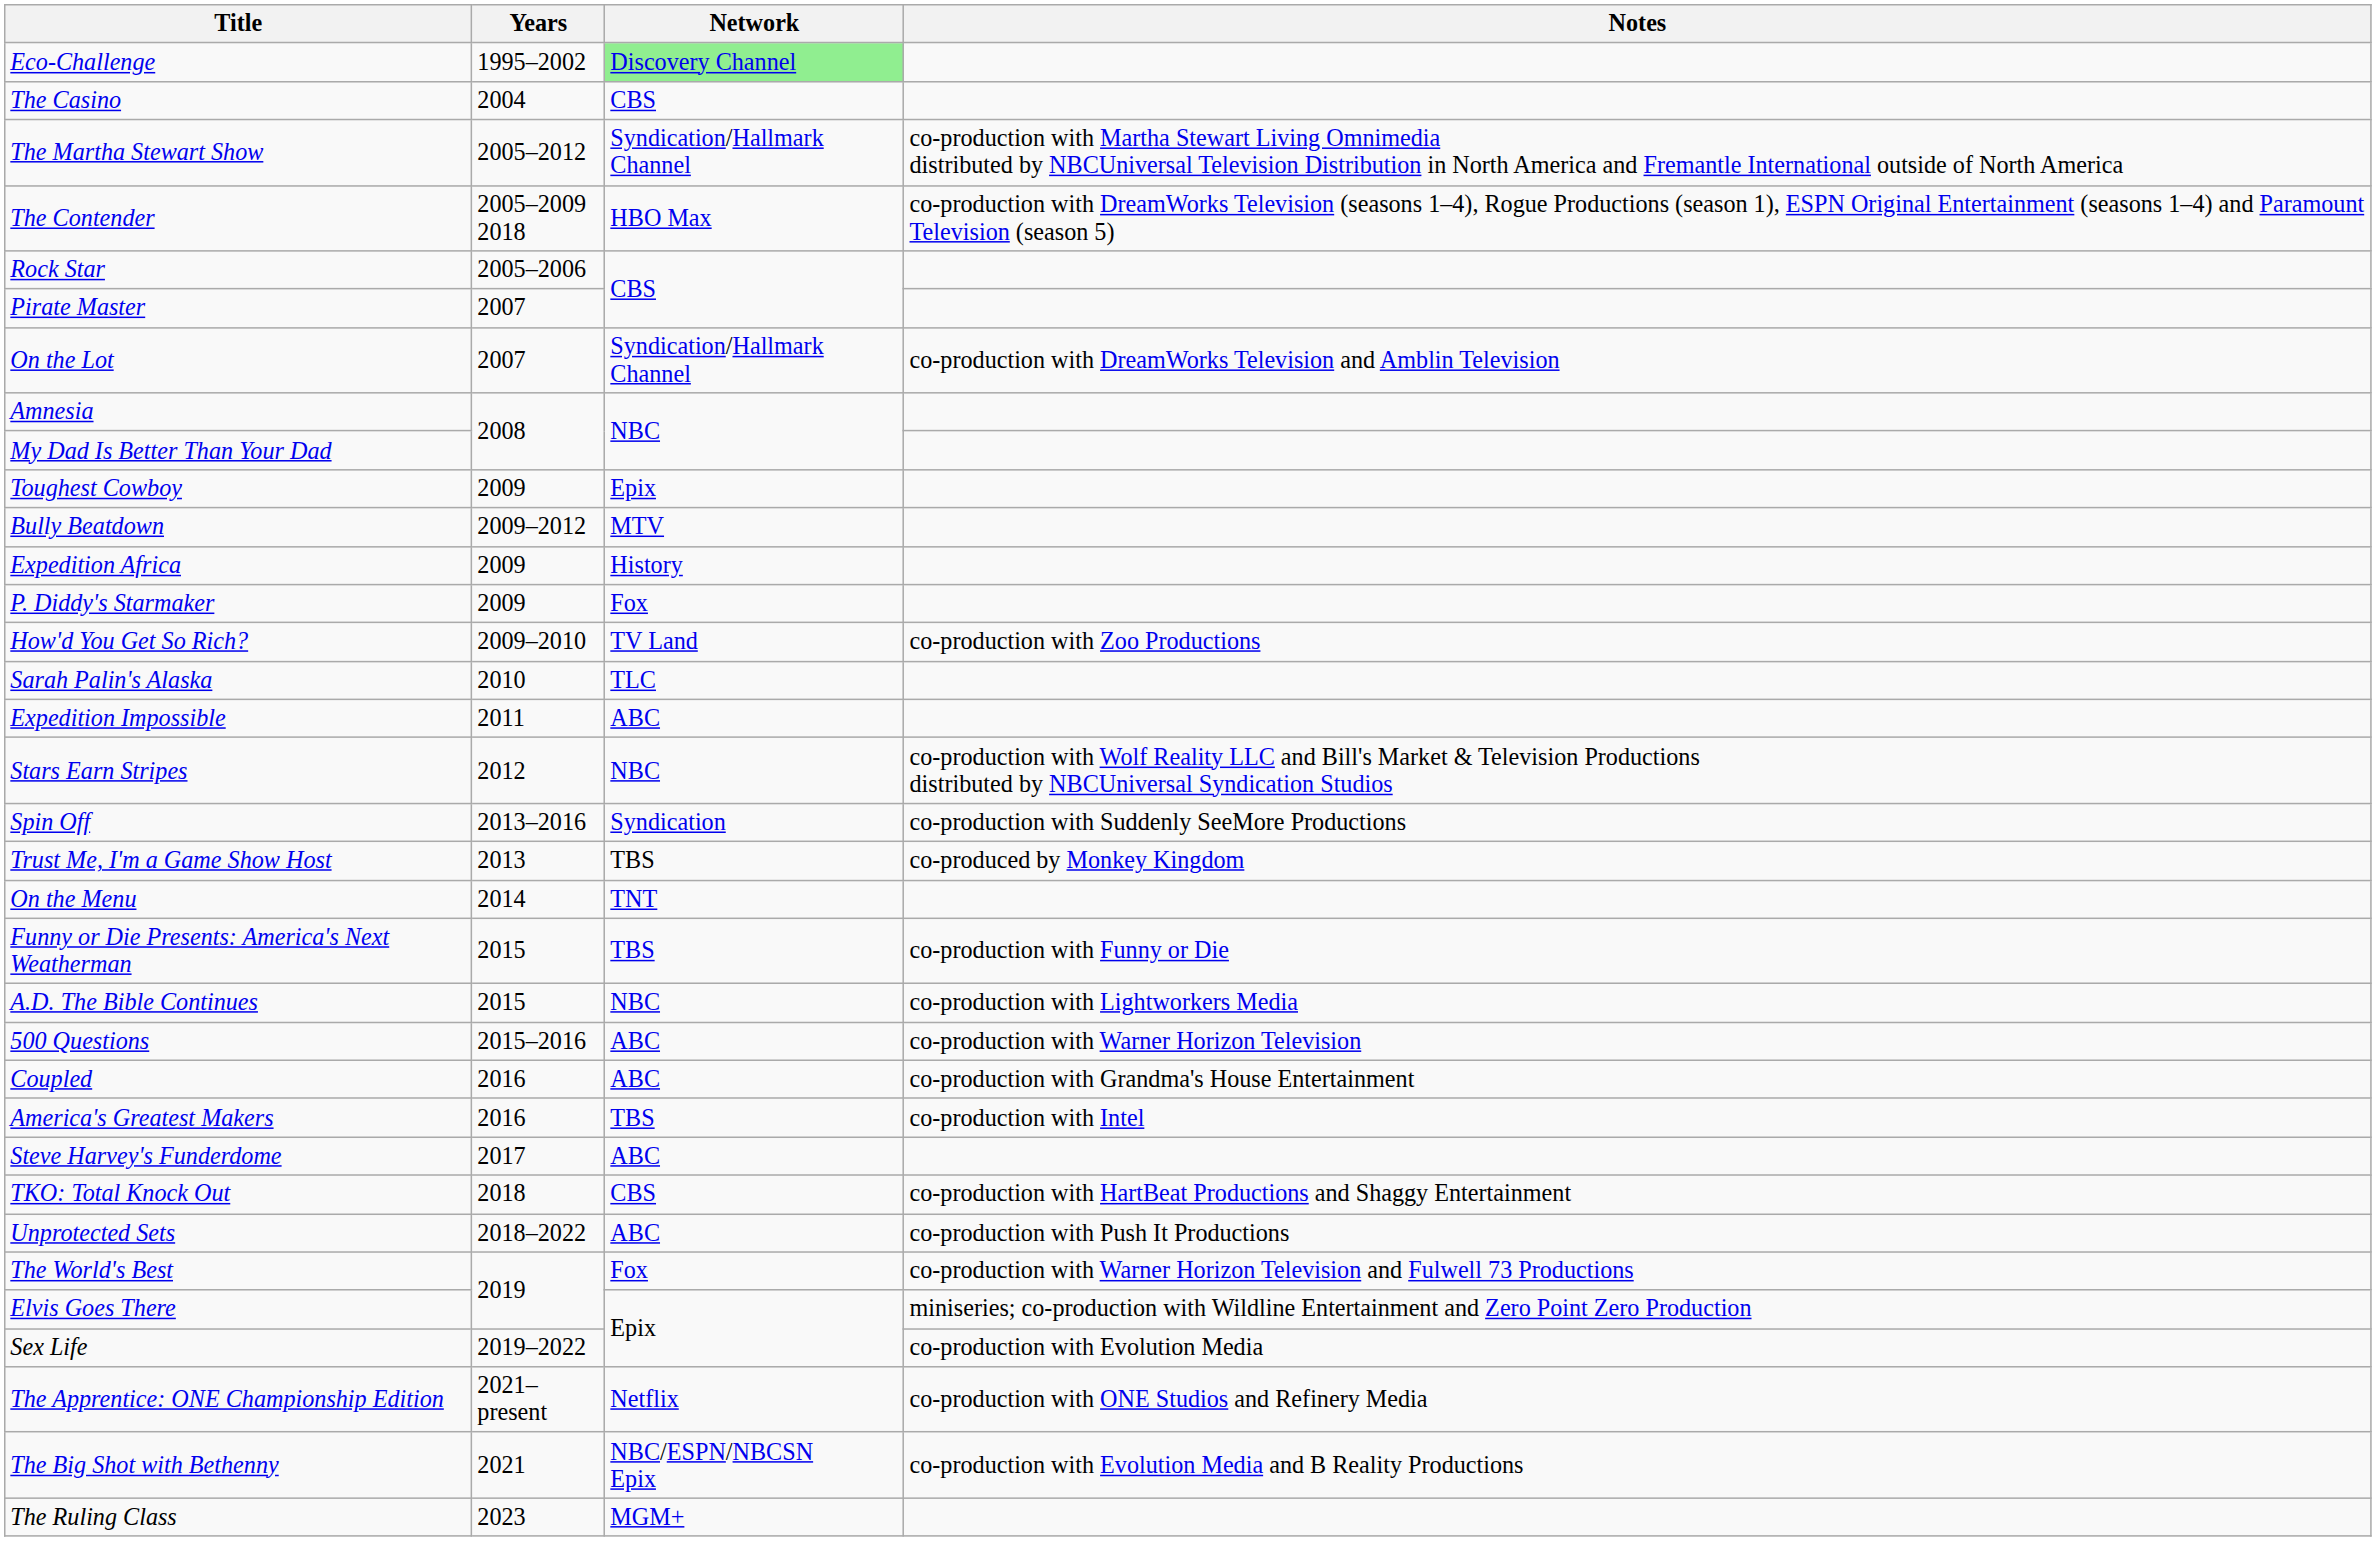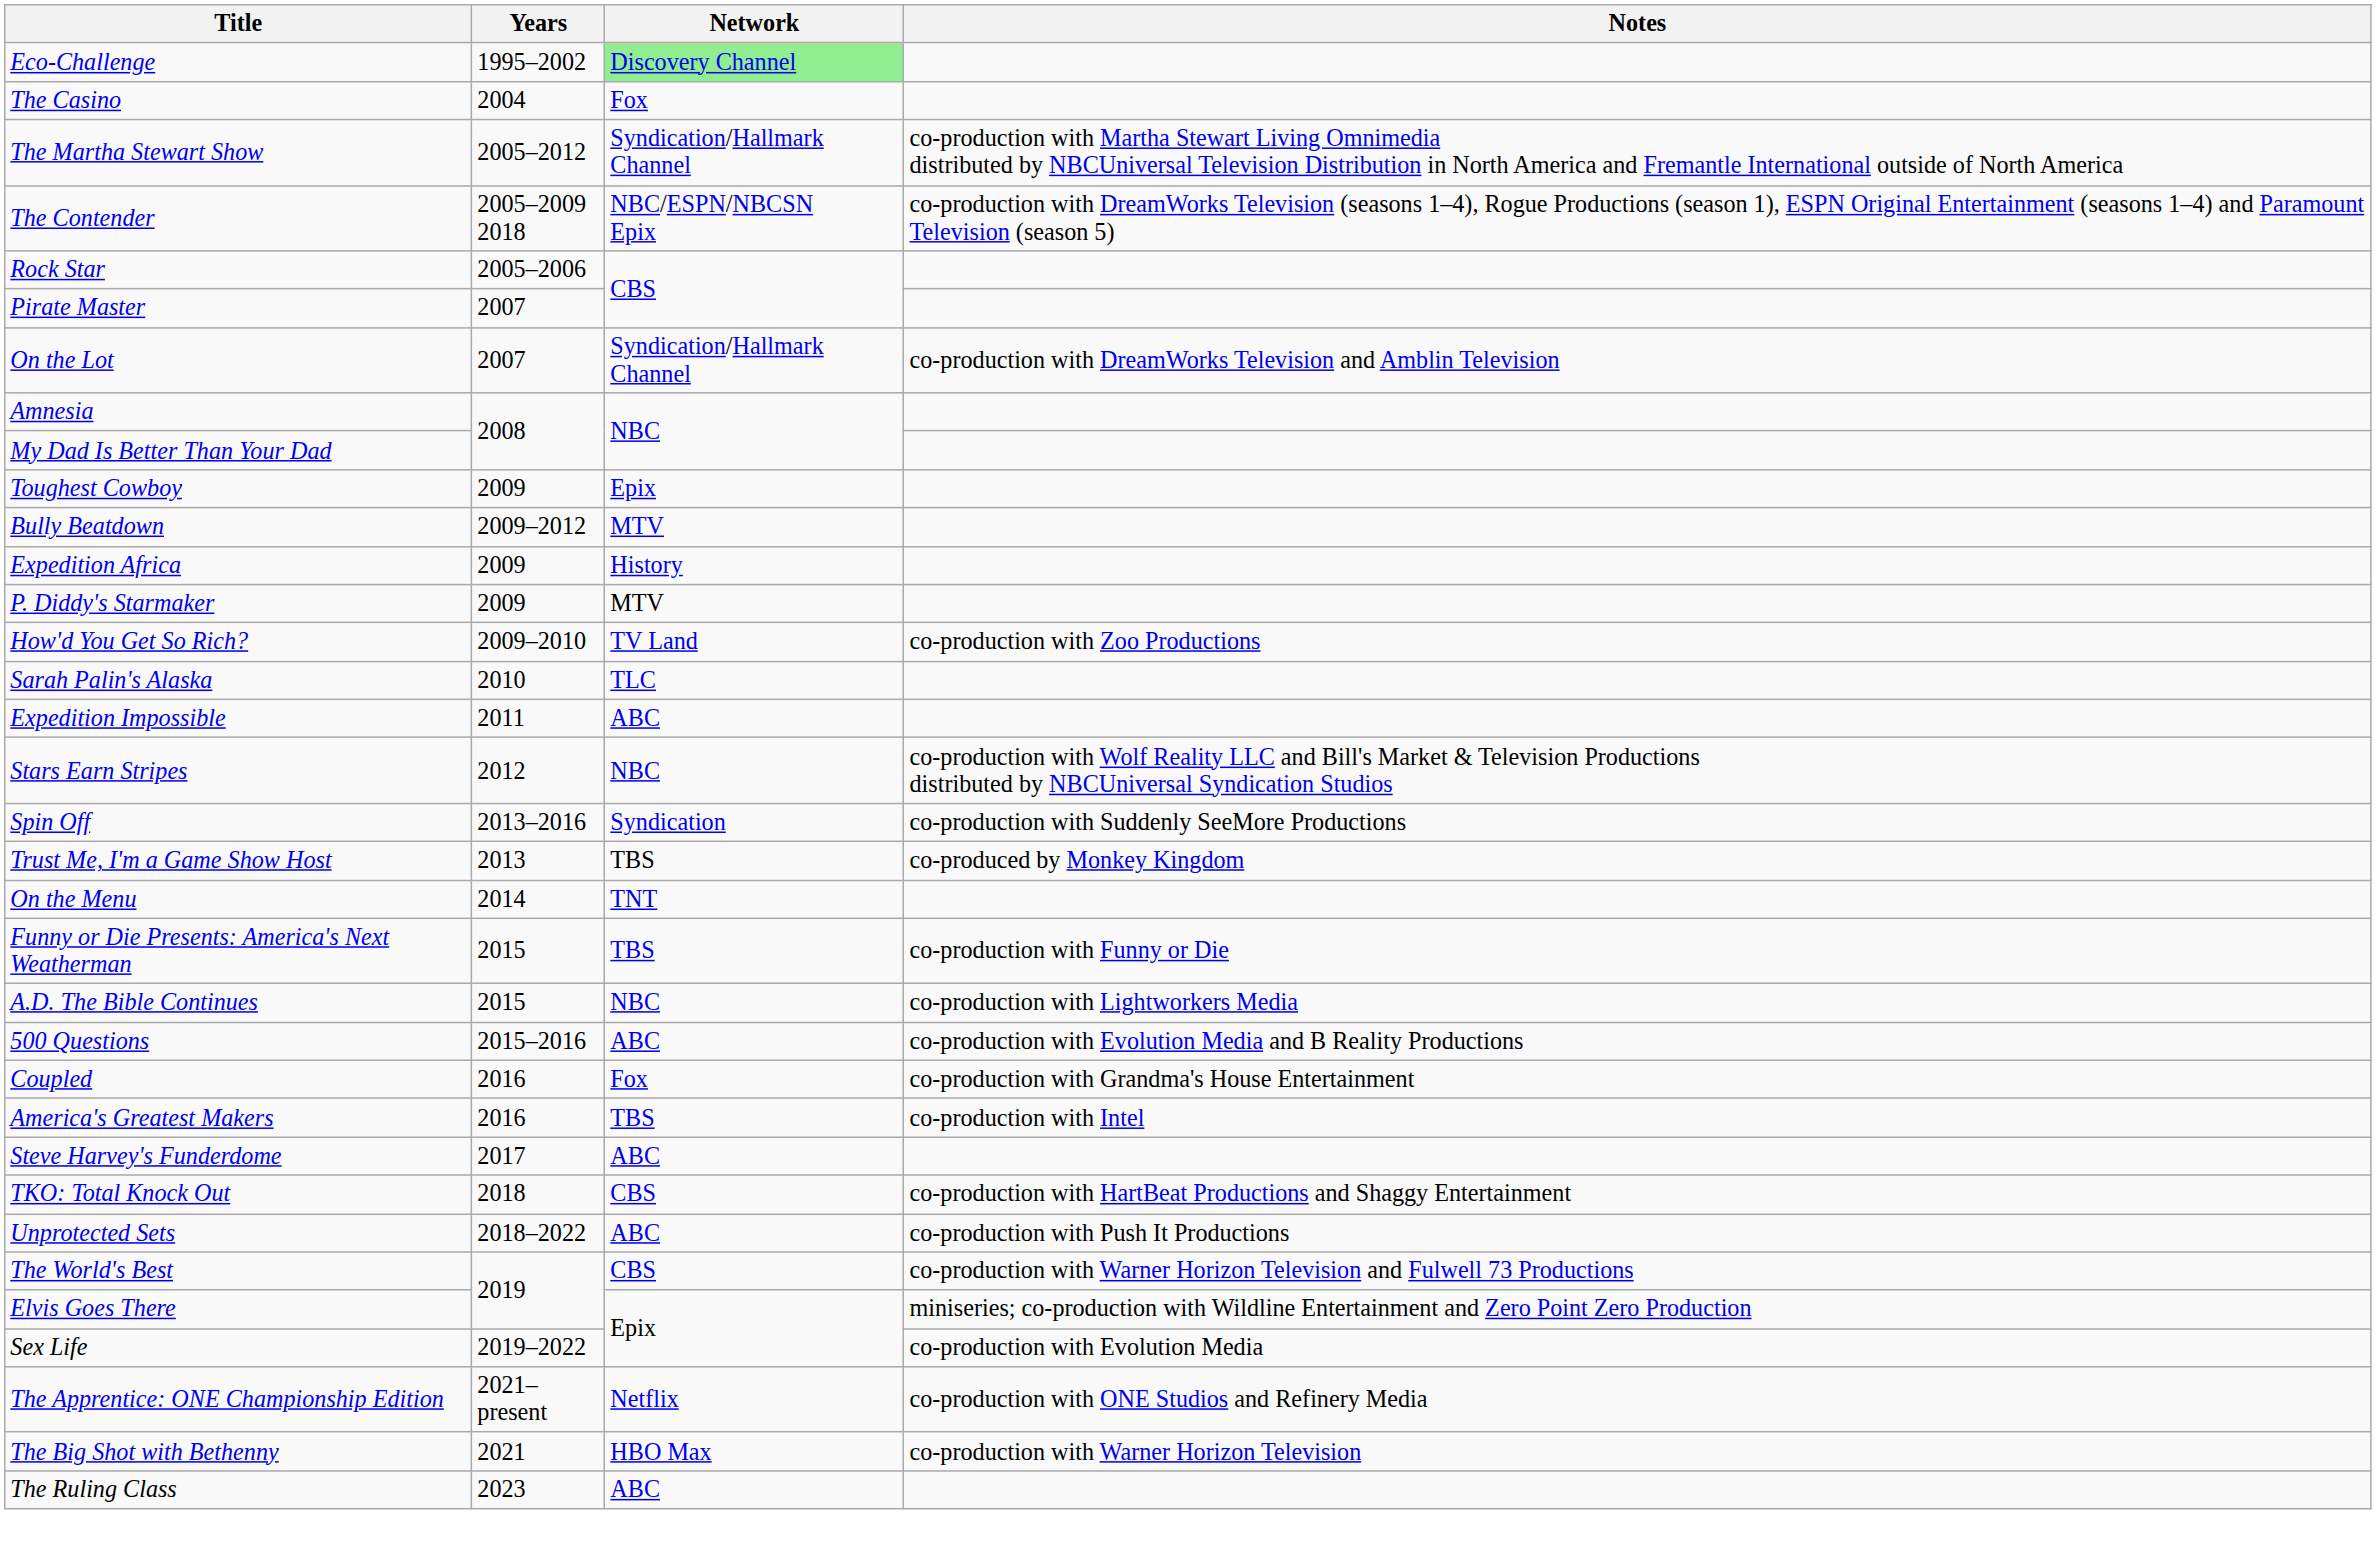The Casino | Network: CBS -> Fox
The Contender | Network: HBO Max -> NBC/ESPN/NBCSN Epix
P. Diddy's Starmaker | Network: Fox -> MTV
500 Questions | Notes: co-production with Warner Horizon Television -> co-production with Evolution Media and B Reality Productions
Coupled | Network: ABC -> Fox
The World's Best | Network: Fox -> CBS
The Big Shot with Bethenny | Network: NBC/ESPN/NBCSN Epix -> HBO Max
The Big Shot with Bethenny | Notes: co-production with Evolution Media and B Reality Productions -> co-production with Warner Horizon Television
The Ruling Class | Network: MGM+ -> ABC
